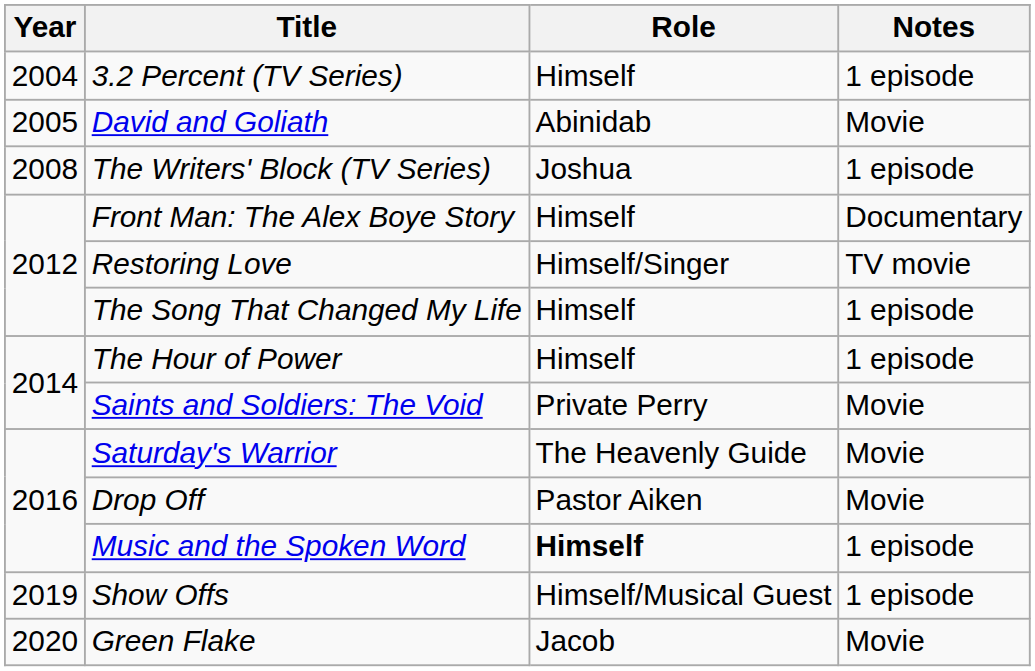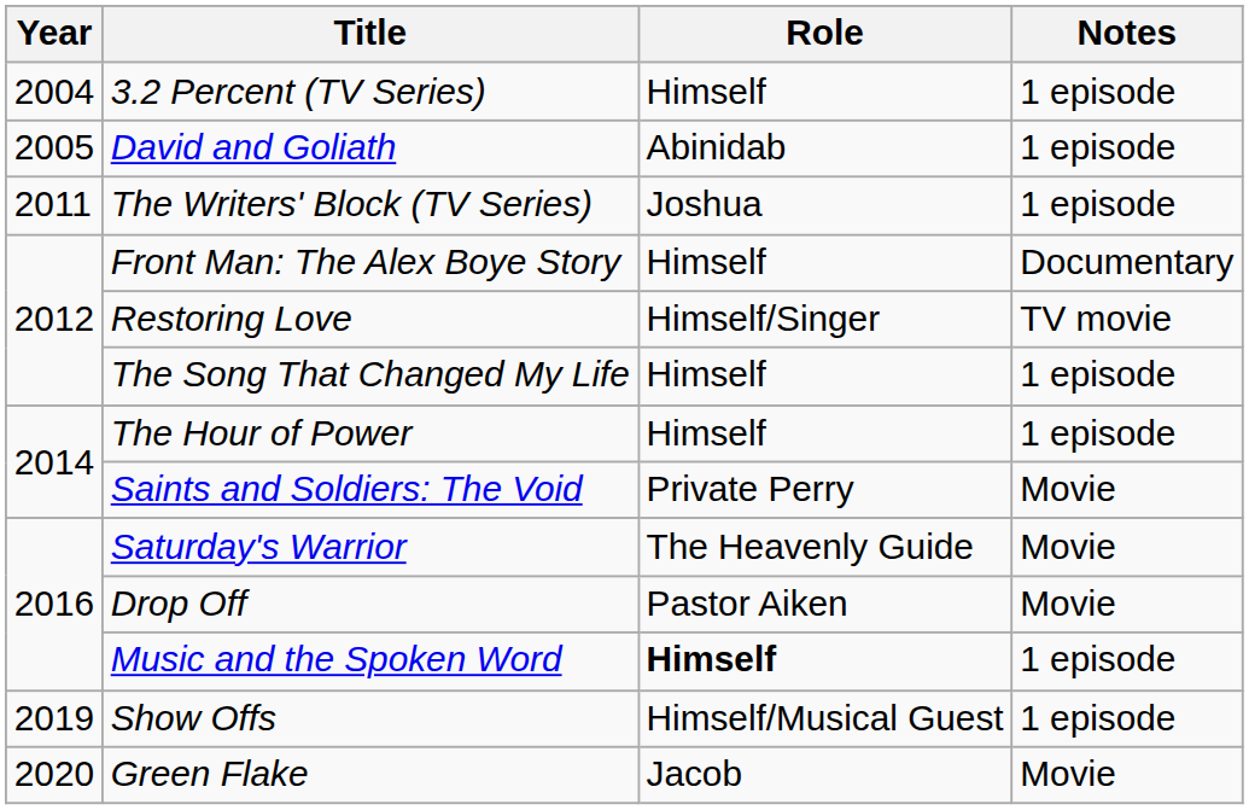David and Goliath | Notes: Movie -> 1 episode
The Writers' Block (TV Series) | Year: 2008 -> 2011
